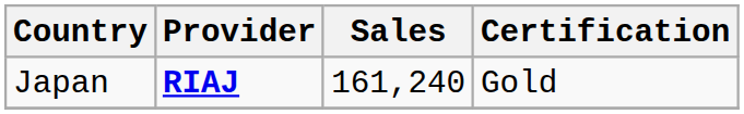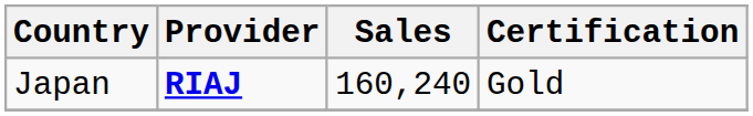Japan | Sales: 161,240 -> 160,240
